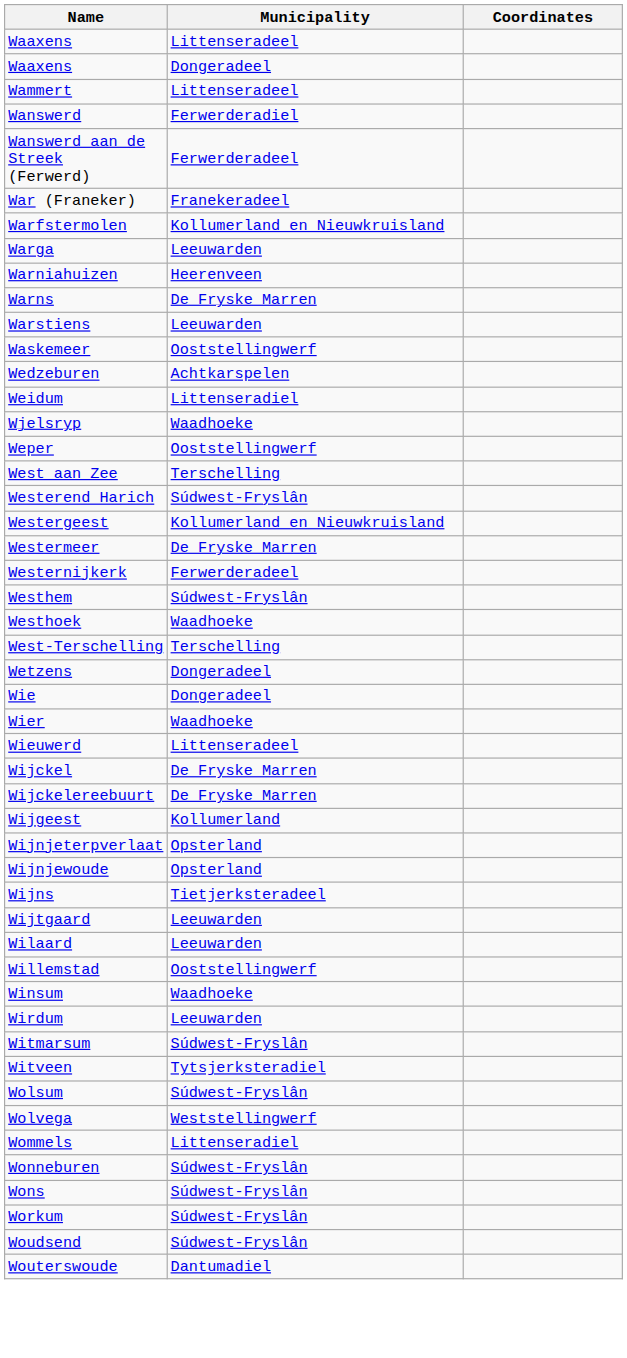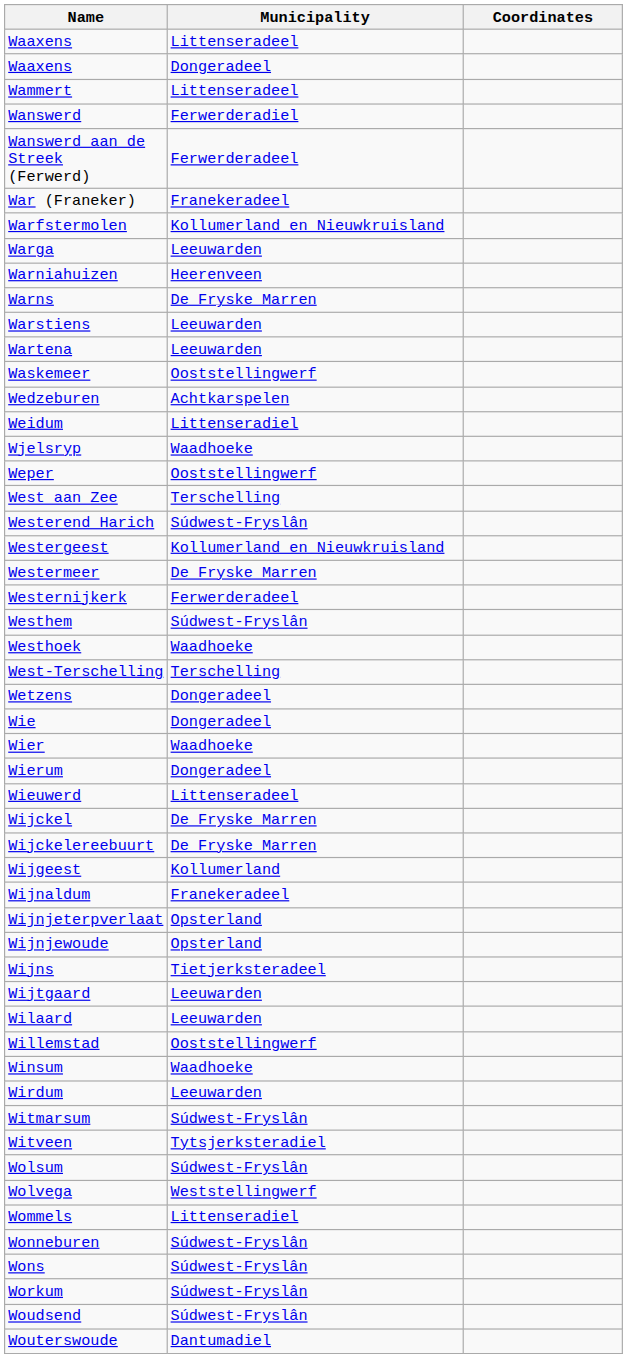+ row: Wartena | Leeuwarden
+ row: Wierum | Dongeradeel
+ row: Wijnaldum | Franekeradeel
